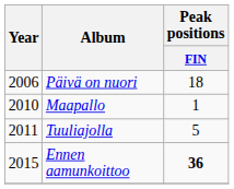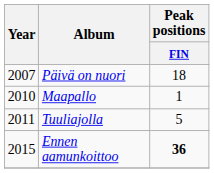Päivä on nuori | Year: 2006 -> 2007
